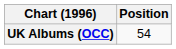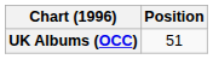UK Albums (OCC) | Position: 54 -> 51
